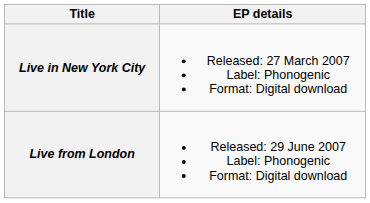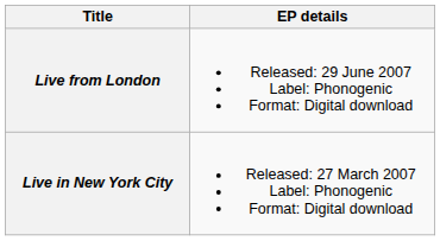rows swapped: Live in New York City <-> Live from London
